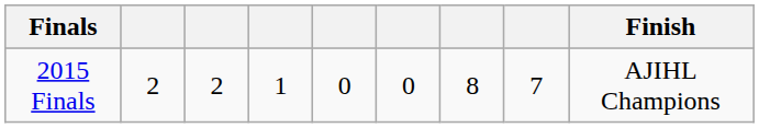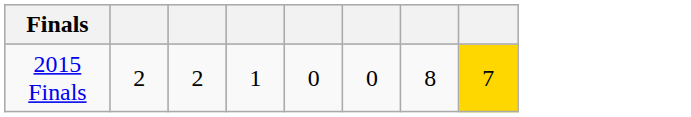- column: Finish | AJIHL Champions
2015 Finals | column 8: no background -> gold background
